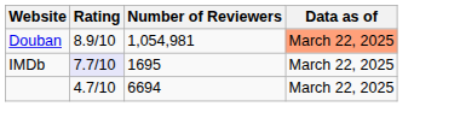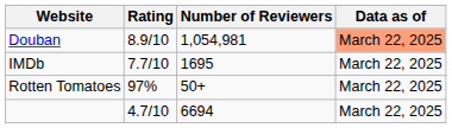IMDb | Rating: lavender background -> no background
+ row: Rotten Tomatoes | 97% | 50+ | March 22, 2025
